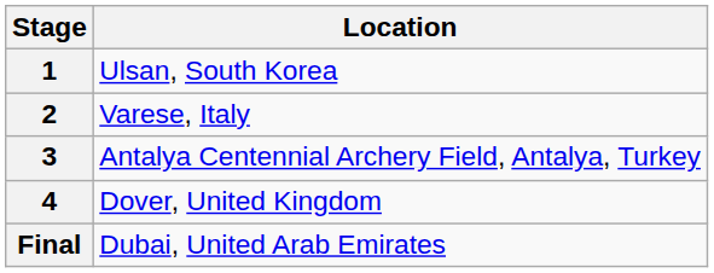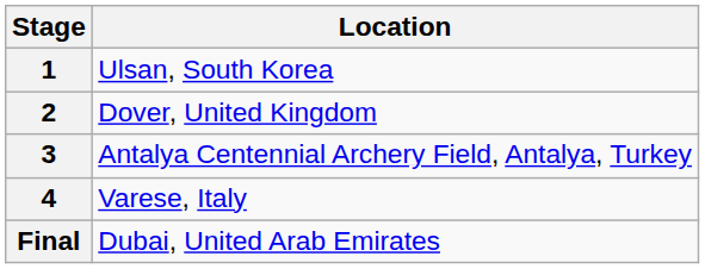2 | Location: Varese, Italy -> Dover, United Kingdom
4 | Location: Dover, United Kingdom -> Varese, Italy
